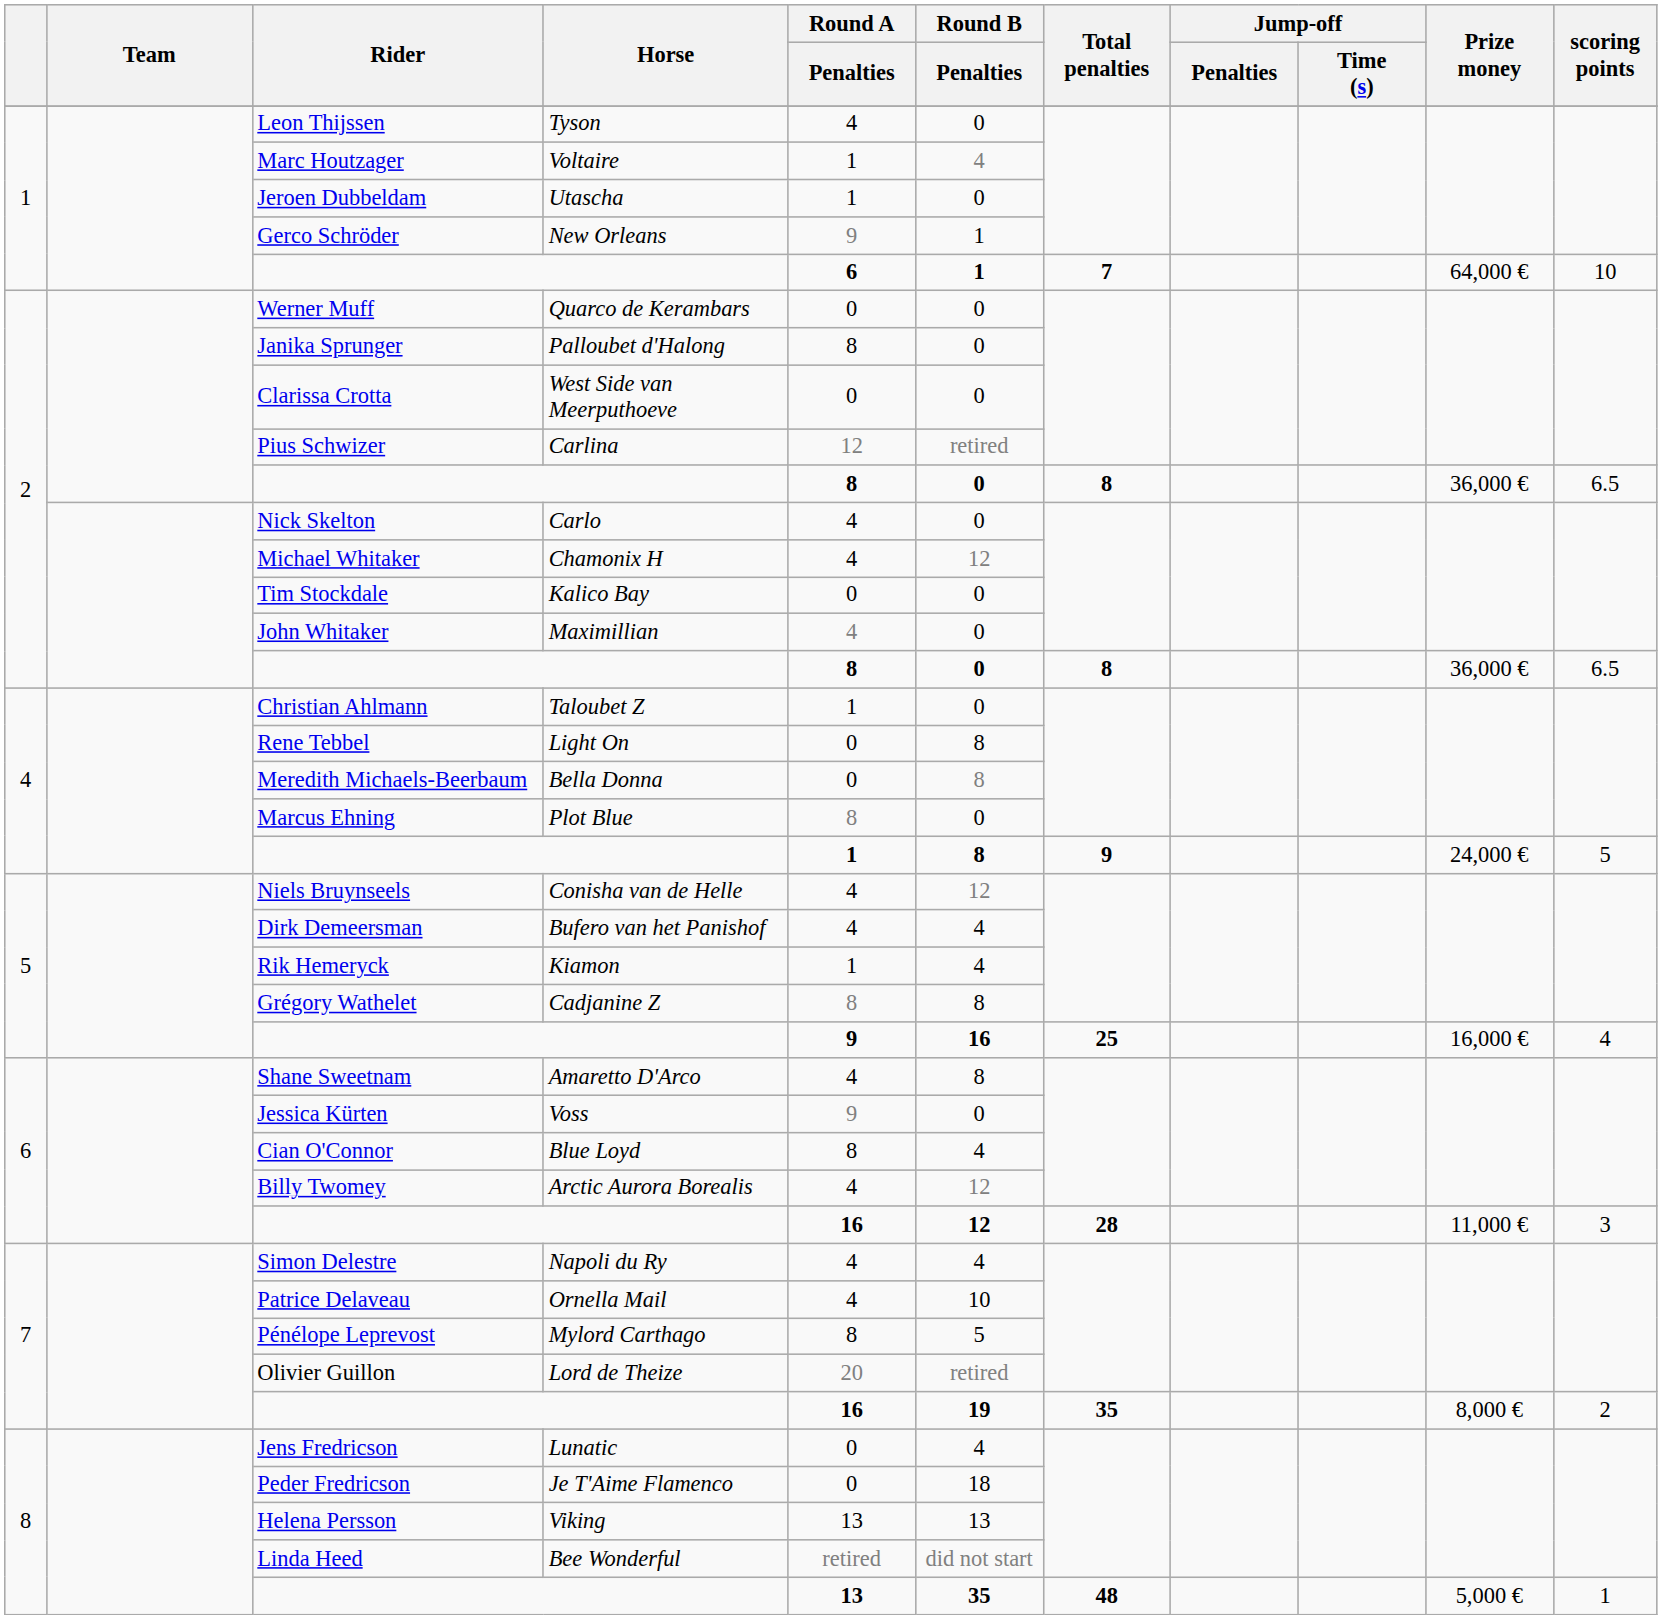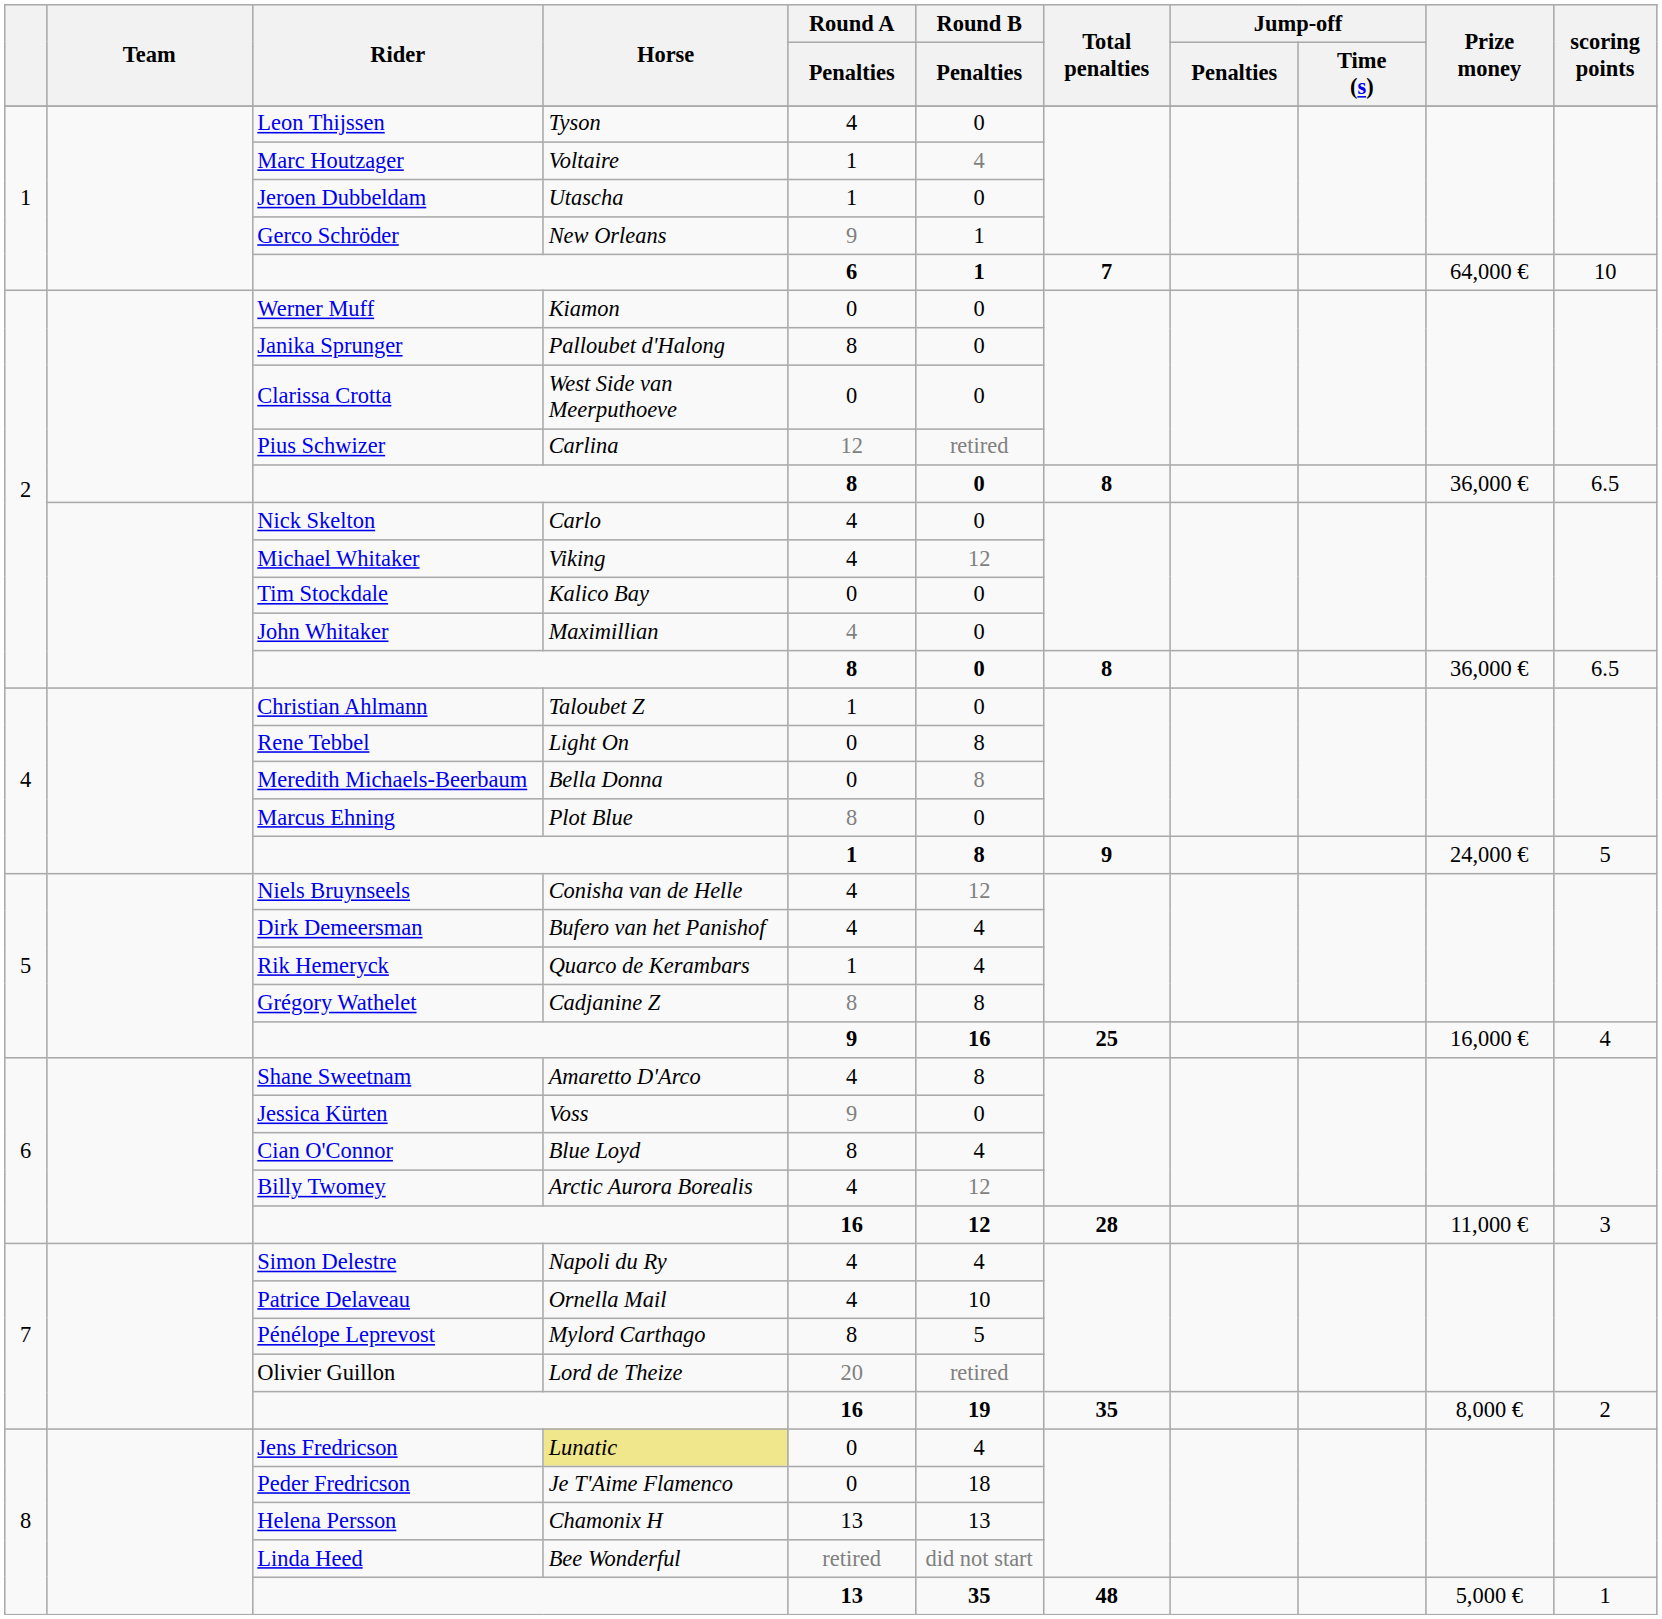Werner Muff | Horse: Quarco de Kerambars -> Kiamon
Michael Whitaker | Horse: Chamonix H -> Viking
Rik Hemeryck | Horse: Kiamon -> Quarco de Kerambars
Jens Fredricson | Horse: no background -> khaki background
Helena Persson | Horse: Viking -> Chamonix H
